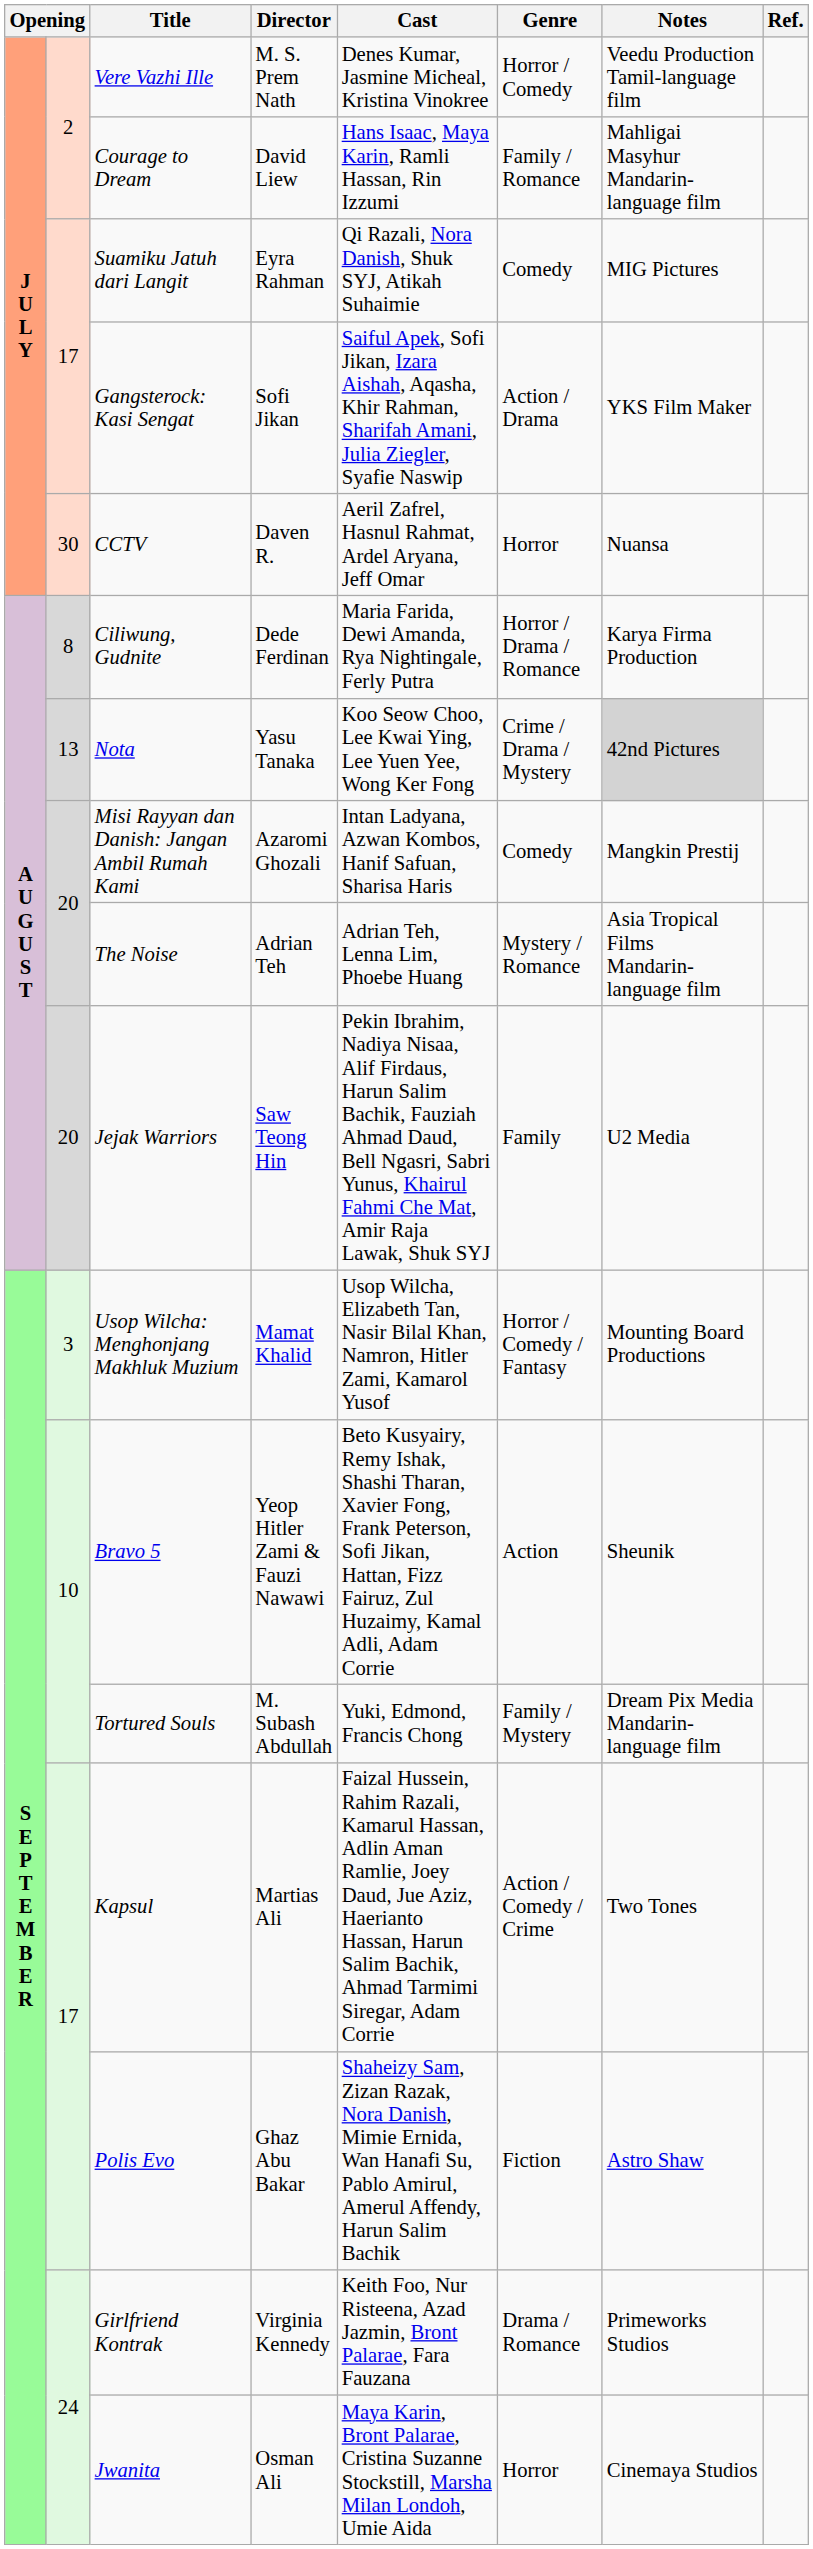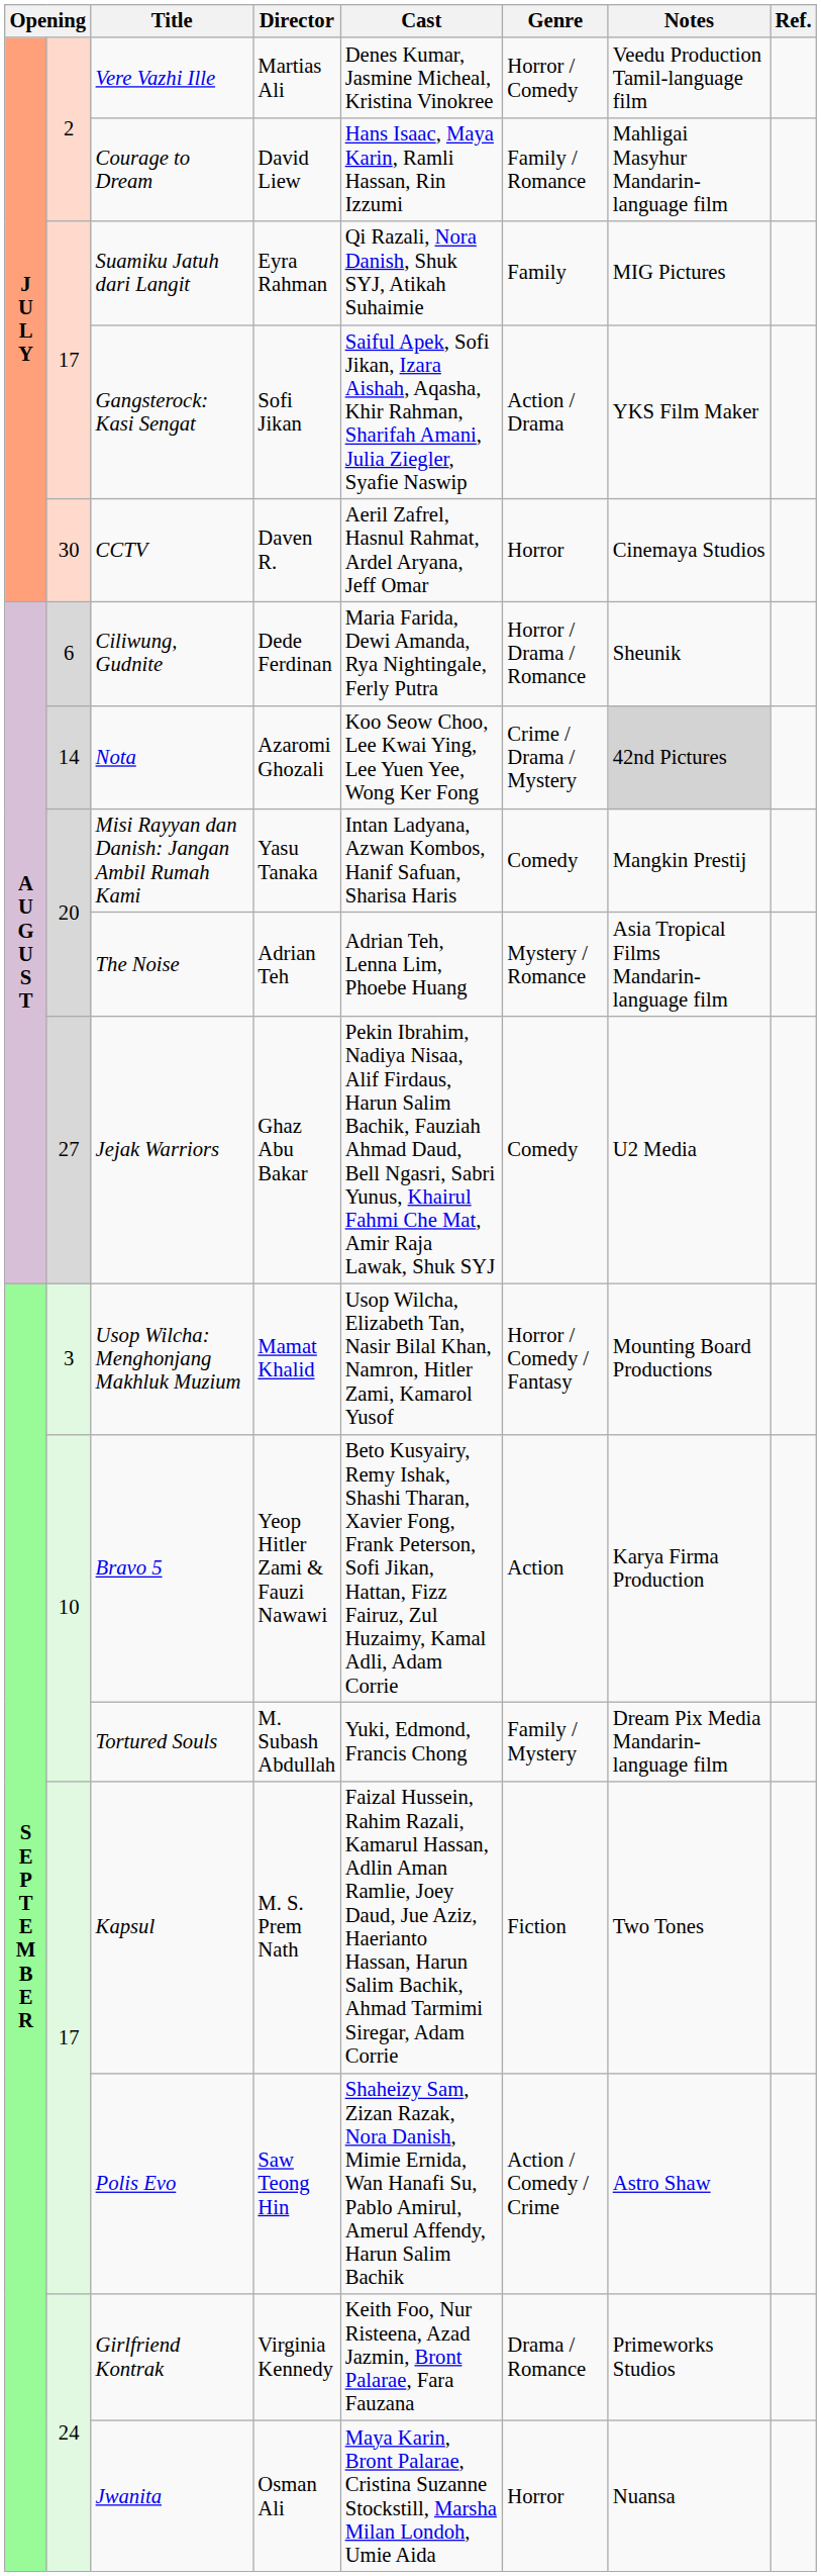Vere Vazhi Ille | Director: M. S. Prem Nath -> Martias Ali
Suamiku Jatuh dari Langit | Genre: Comedy -> Family
CCTV | Notes: Nuansa -> Cinemaya Studios
Ciliwung, Gudnite | column 2: 8 -> 6
Ciliwung, Gudnite | Notes: Karya Firma Production -> Sheunik
Nota | column 2: 13 -> 14
Nota | Director: Yasu Tanaka -> Azaromi Ghozali
Misi Rayyan dan Danish: Jangan Ambil Rumah Kami | Director: Azaromi Ghozali -> Yasu Tanaka
Jejak Warriors | column 2: 20 -> 27
Jejak Warriors | Director: Saw Teong Hin -> Ghaz Abu Bakar
Jejak Warriors | Genre: Family -> Comedy
Bravo 5 | Notes: Sheunik -> Karya Firma Production
Kapsul | Director: Martias Ali -> M. S. Prem Nath
Kapsul | Genre: Action / Comedy / Crime -> Fiction
Polis Evo | Director: Ghaz Abu Bakar -> Saw Teong Hin
Polis Evo | Genre: Fiction -> Action / Comedy / Crime
Jwanita | Notes: Cinemaya Studios -> Nuansa
